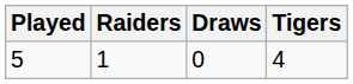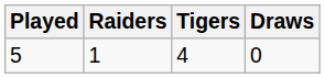columns swapped: Draws <-> Tigers
